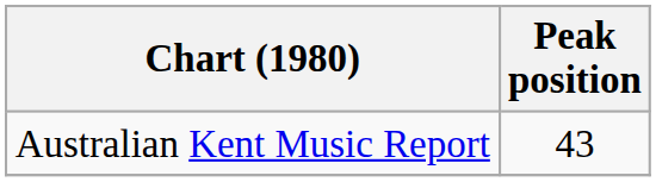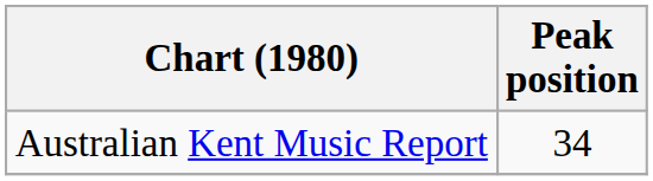Australian Kent Music Report | Peak position: 43 -> 34
